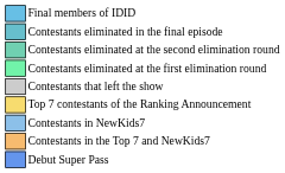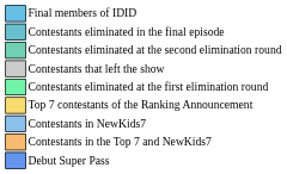rows swapped: Contestants eliminated at the first elimination round <-> Contestants that left the show
